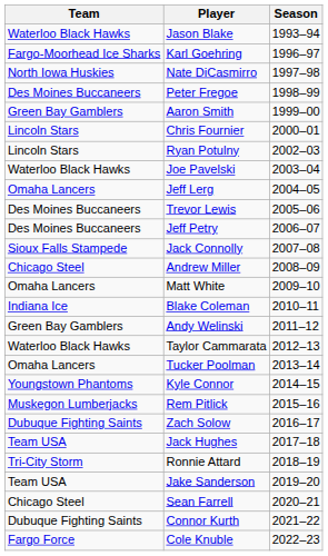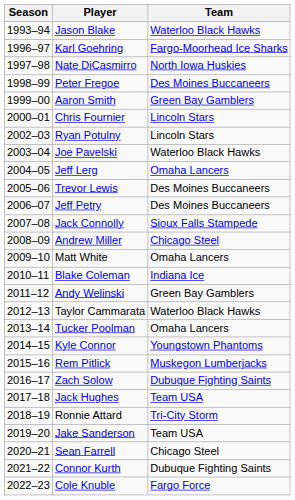columns swapped: Season <-> Team
